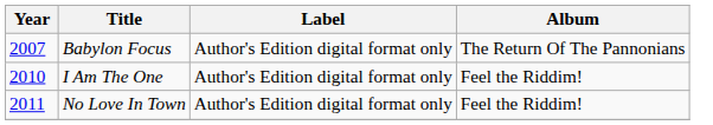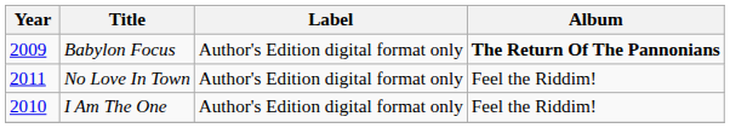Babylon Focus | Year: 2007 -> 2009
Babylon Focus | Album: normal -> bold
rows swapped: I Am The One <-> No Love In Town
